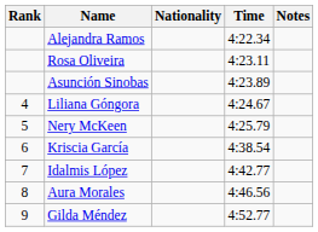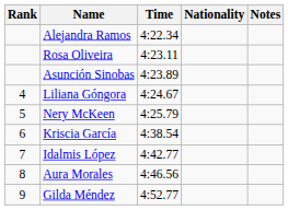columns swapped: Nationality <-> Time
